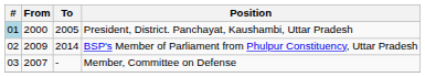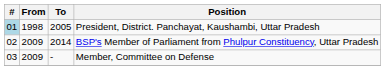President, District. Panchayat, Kaushambi, Uttar Pradesh | From: 2000 -> 1998
Member, Committee on Defense | From: 2007 -> 2009
